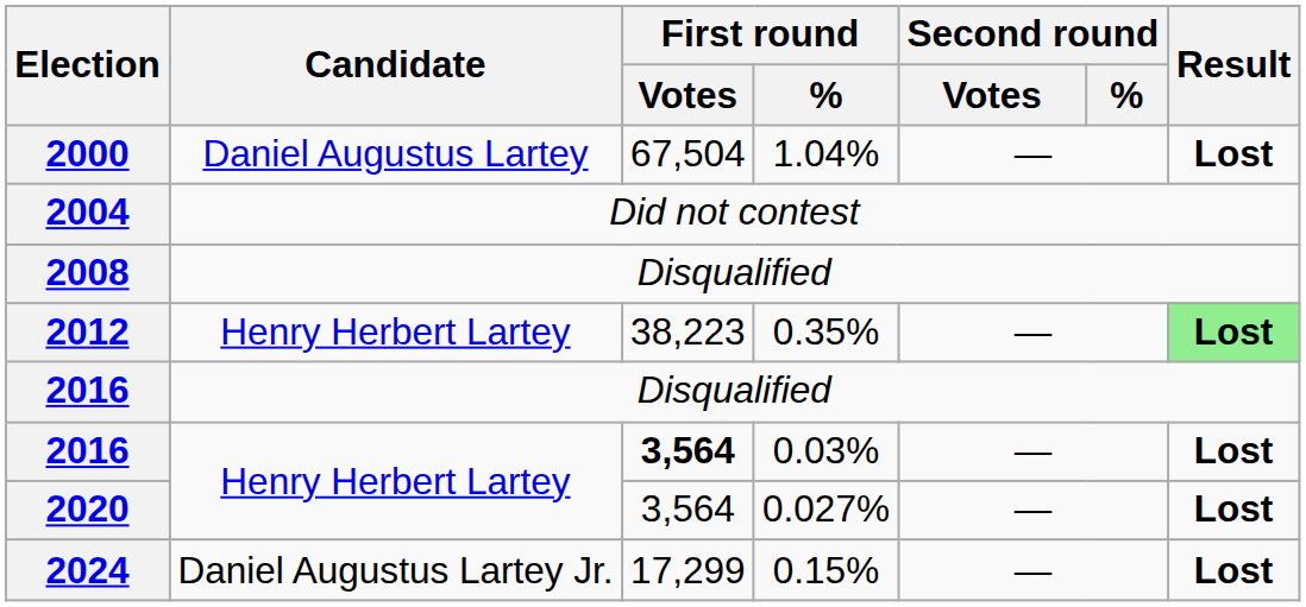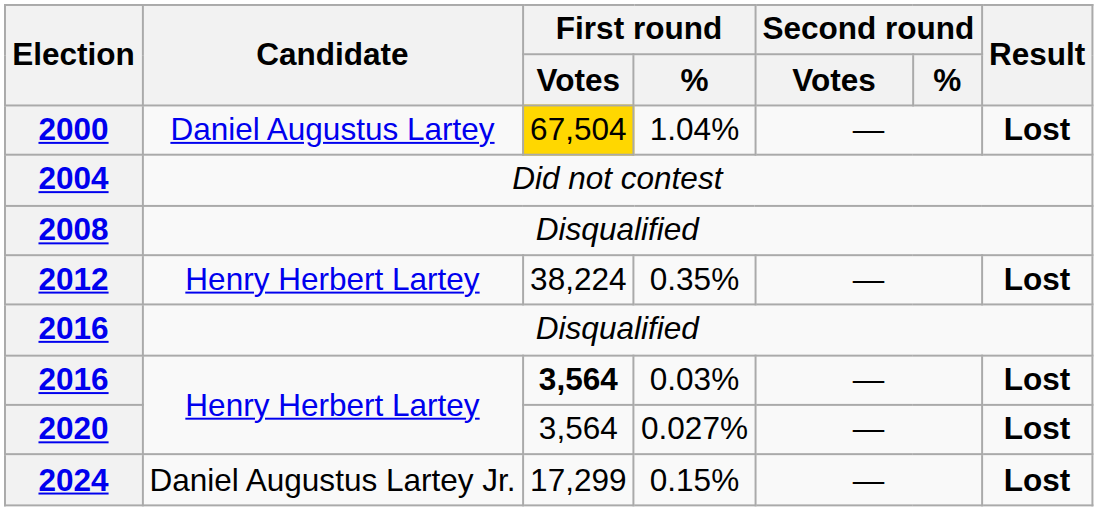2000 | First round / Votes: no background -> gold background
2012 | First round / Votes: 38,223 -> 38,224
2012 | Result: lightgreen background -> no background
